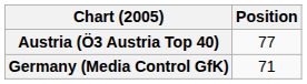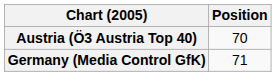Austria (Ö3 Austria Top 40) | Position: 77 -> 70
